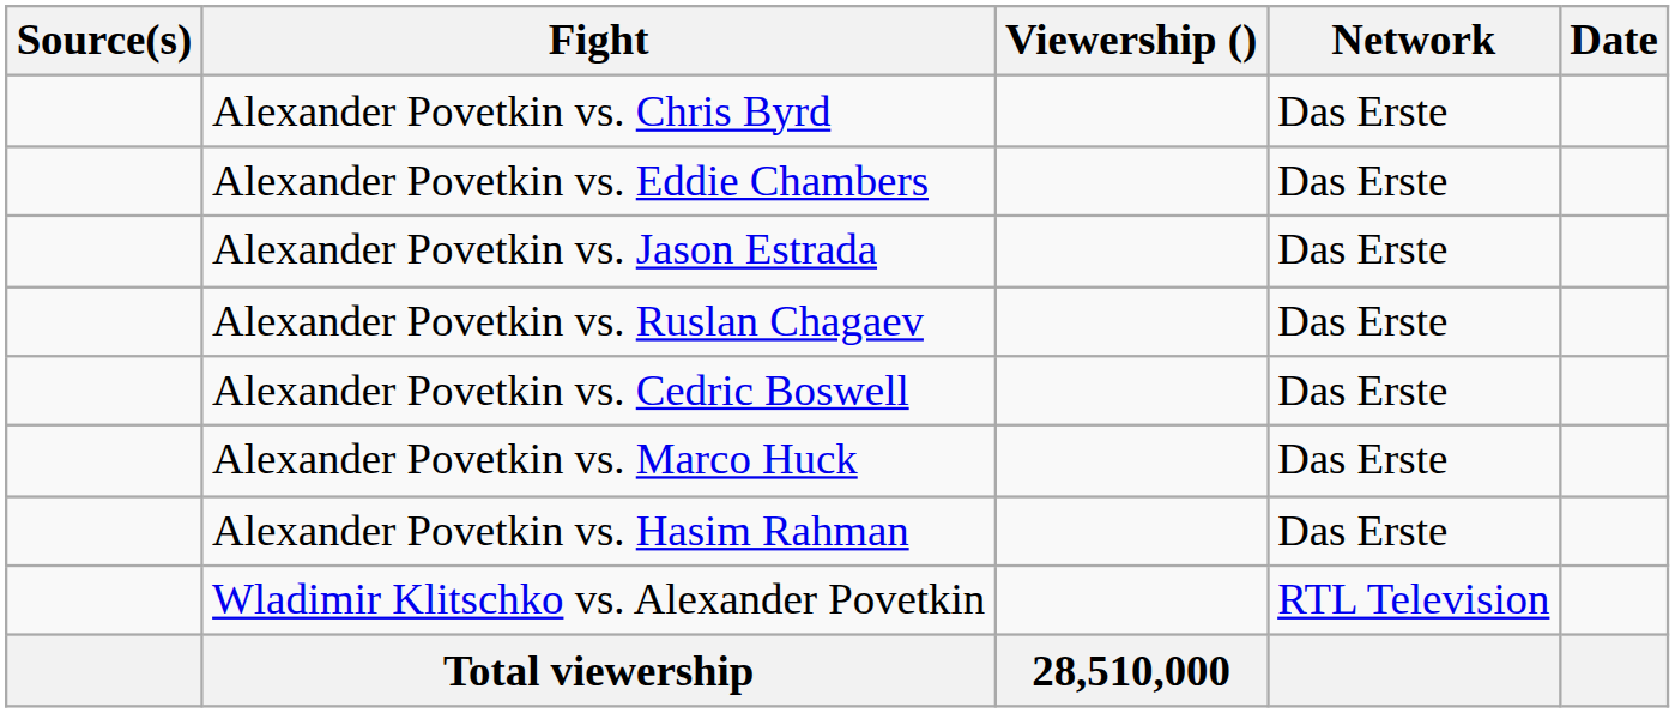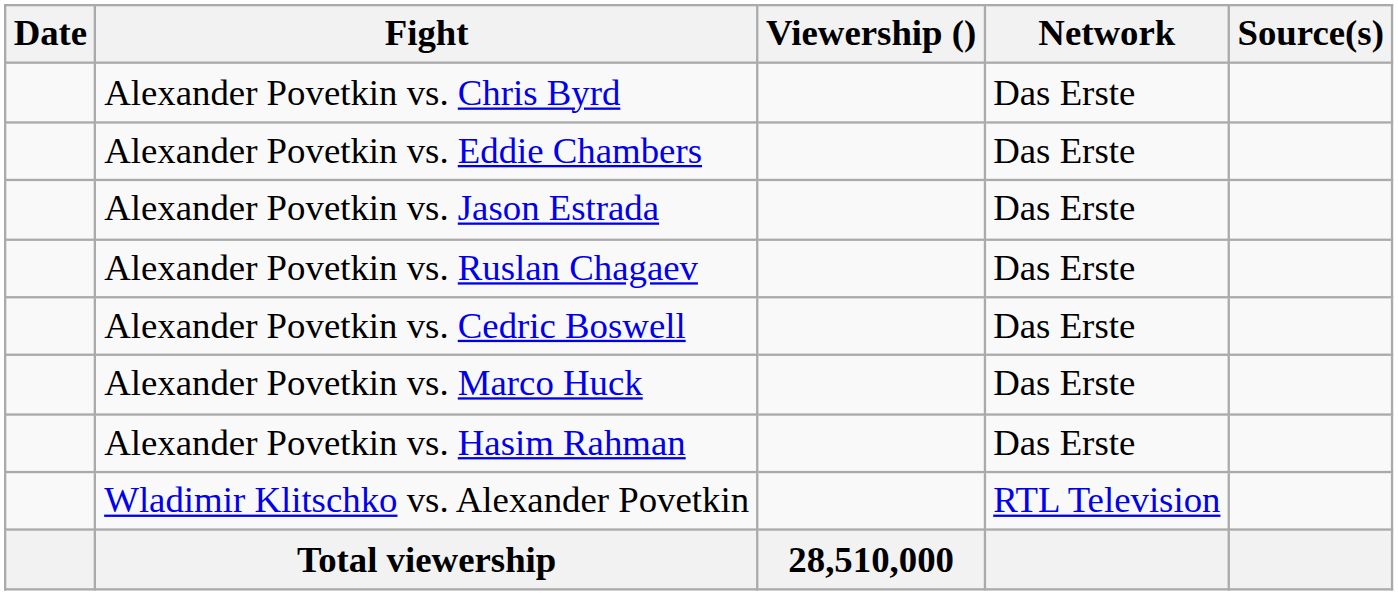columns swapped: Date <-> Source(s)
